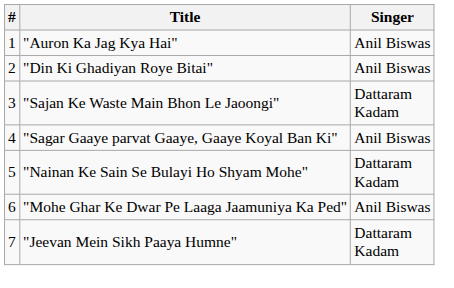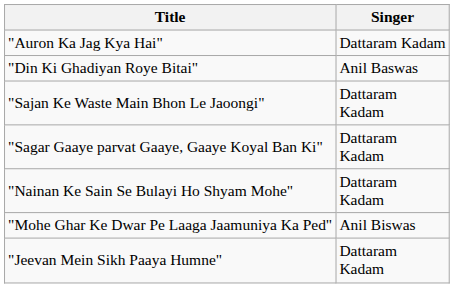- column: # | 1 | 2 | 3 | 4 | 5 | 6 | 7
"Auron Ka Jag Kya Hai" | Singer: Anil Biswas -> Dattaram Kadam
"Din Ki Ghadiyan Roye Bitai" | Singer: Anil Biswas -> Anil Baswas
"Sagar Gaaye parvat Gaaye, Gaaye Koyal Ban Ki" | Singer: Anil Biswas -> Dattaram Kadam
